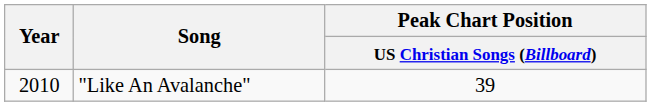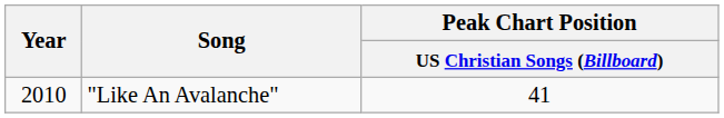"Like An Avalanche" | Peak Chart Position / US Christian Songs (Billboard): 39 -> 41
